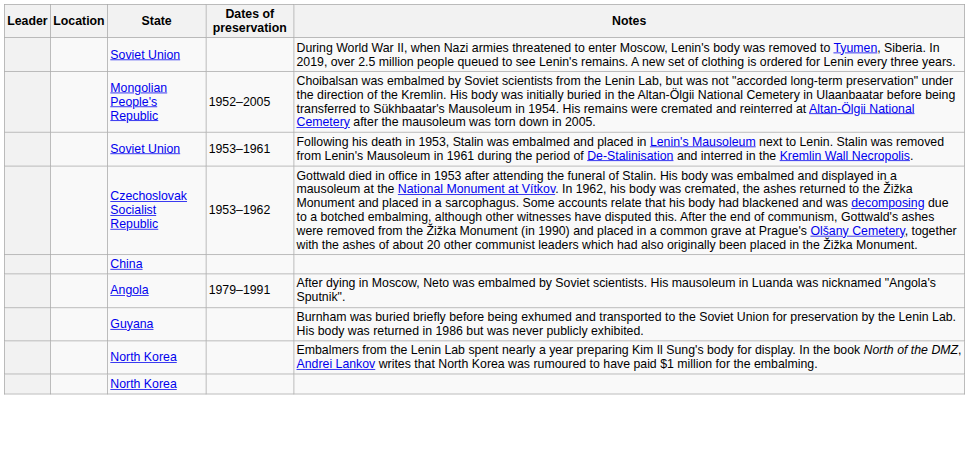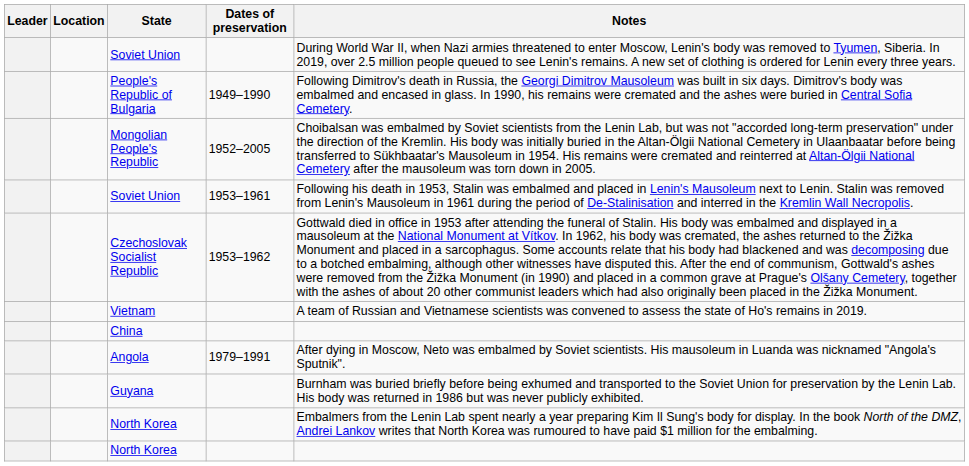+ row: People's Republic of Bulgaria | 1949–1990 | Following Dimitrov's death in Russia, the Georgi Dimitrov Mausoleum was built in six days. Dimitrov's body was embalmed and encased in glass. In 1990, his remains were cremated and the ashes were buried in Central Sofia Cemetery.
+ row: Vietnam | A team of Russian and Vietnamese scientists was convened to assess the state of Ho's remains in 2019.
